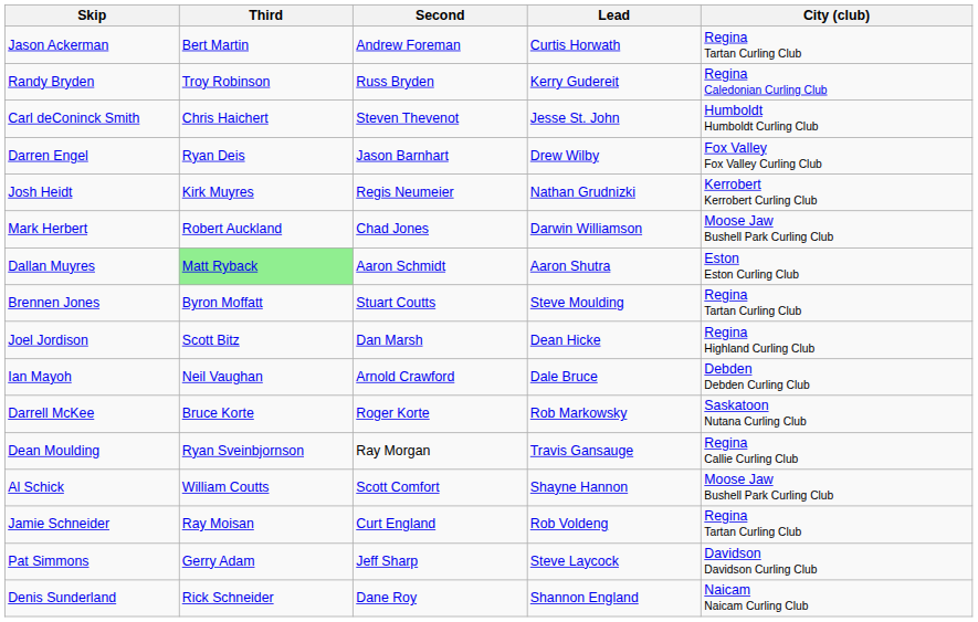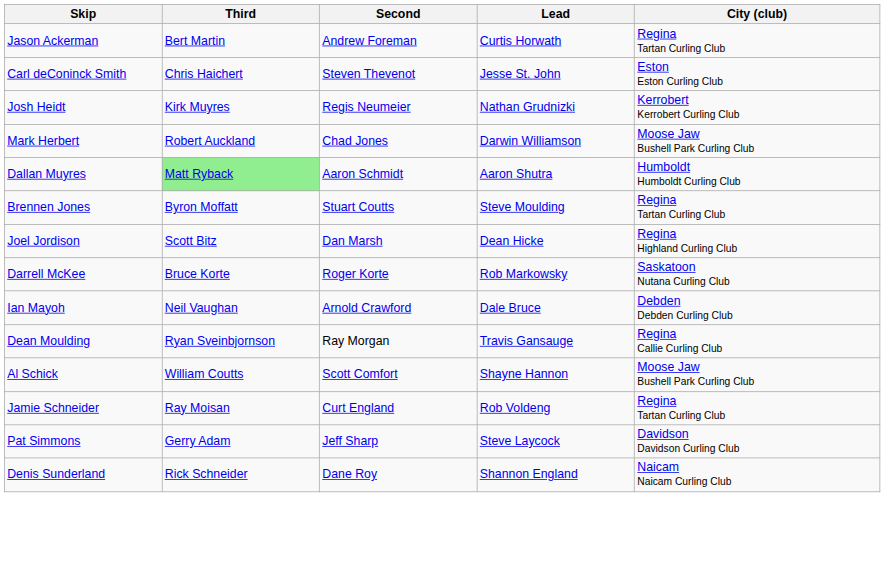- row: Randy Bryden | Troy Robinson | Russ Bryden | Kerry Gudereit | Regina Caledonian Curling Club
Carl deConinck Smith | City (club): Humboldt Humboldt Curling Club -> Eston Eston Curling Club
- row: Darren Engel | Ryan Deis | Jason Barnhart | Drew Wilby | Fox Valley Fox Valley Curling Club
Dallan Muyres | City (club): Eston Eston Curling Club -> Humboldt Humboldt Curling Club
rows swapped: Ian Mayoh <-> Darrell McKee
